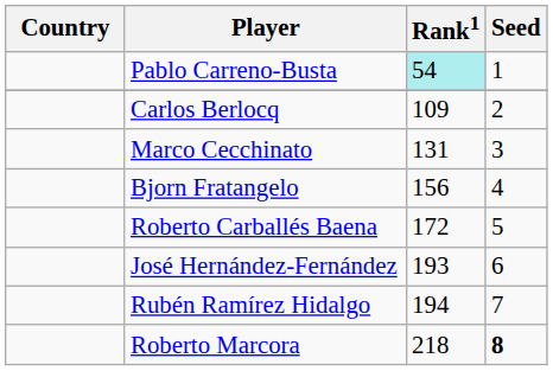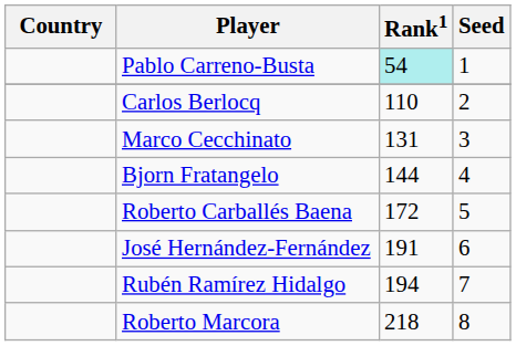Carlos Berlocq | Rank1: 109 -> 110
Bjorn Fratangelo | Rank1: 156 -> 144
José Hernández-Fernández | Rank1: 193 -> 191
Roberto Marcora | Seed: bold -> normal
